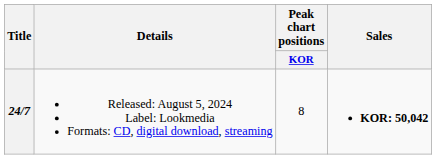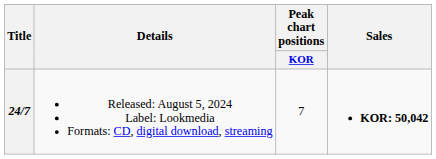24/7 | Peak chart positions / KOR: 8 -> 7
